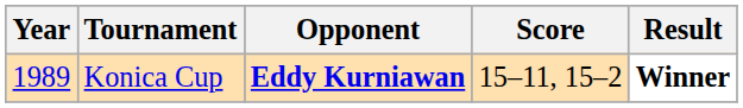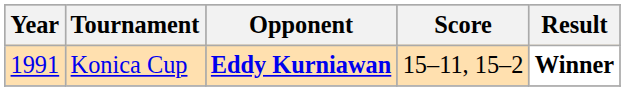Konica Cup | Year: 1989 -> 1991
